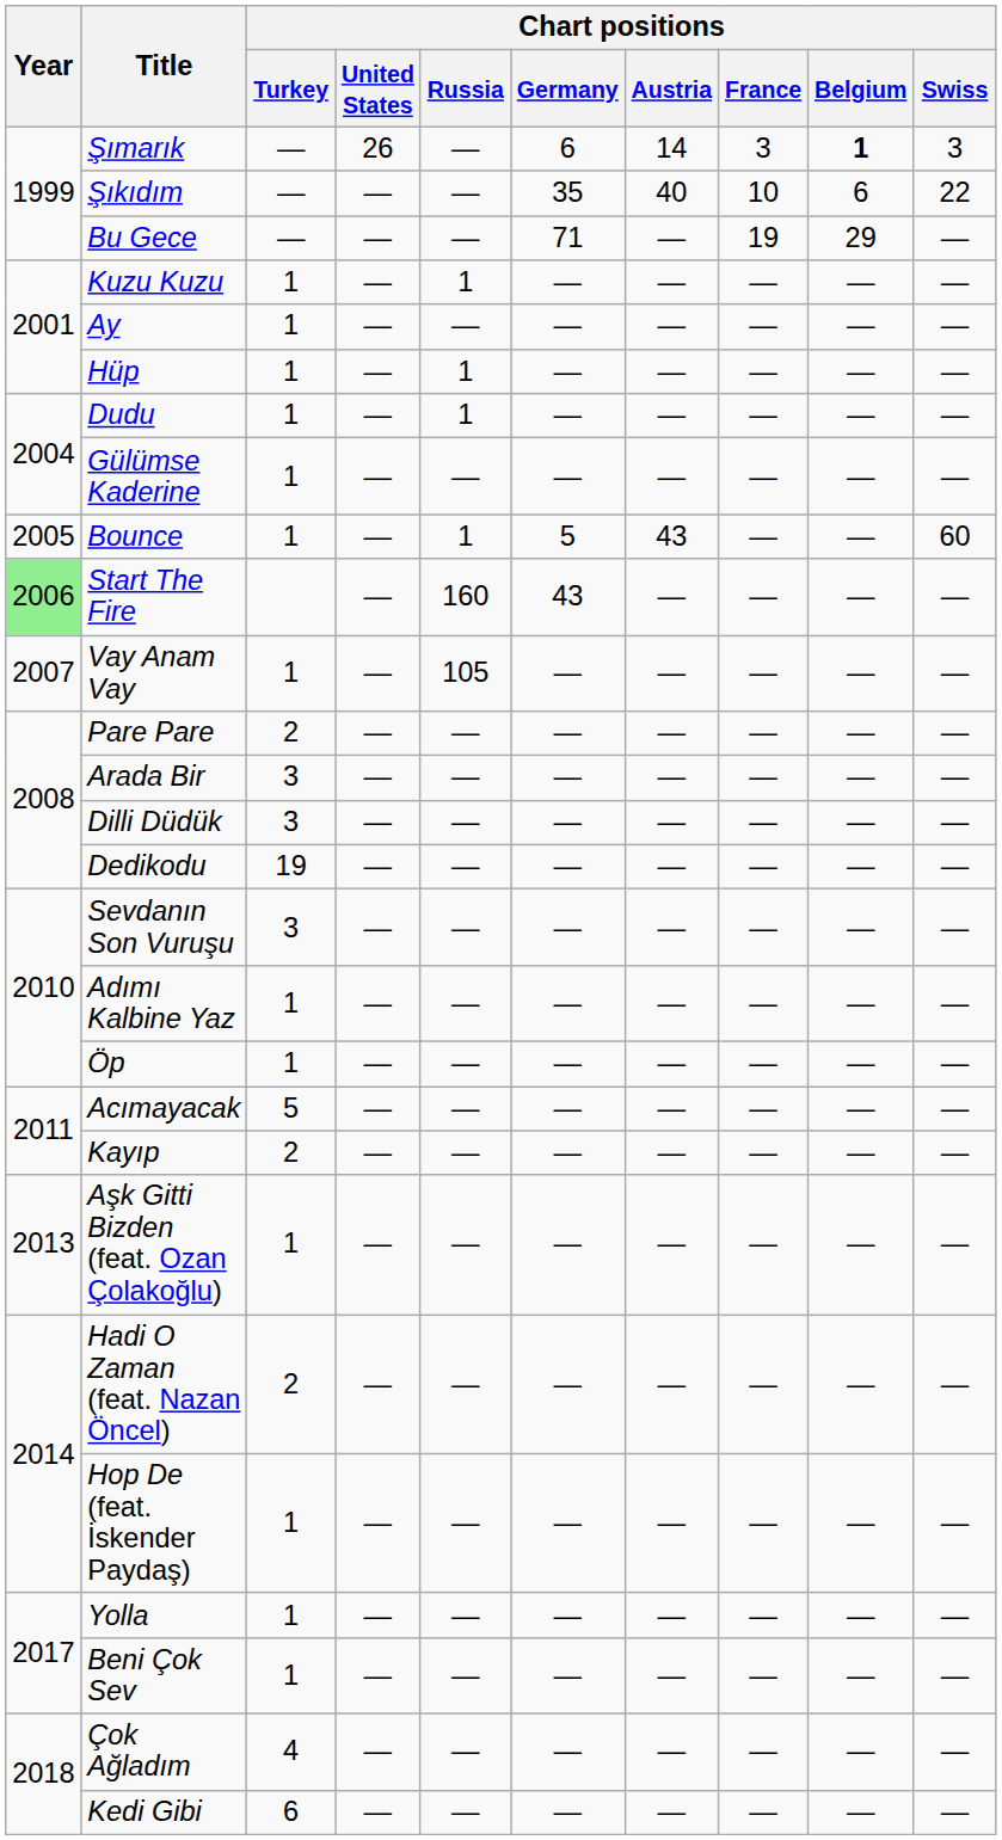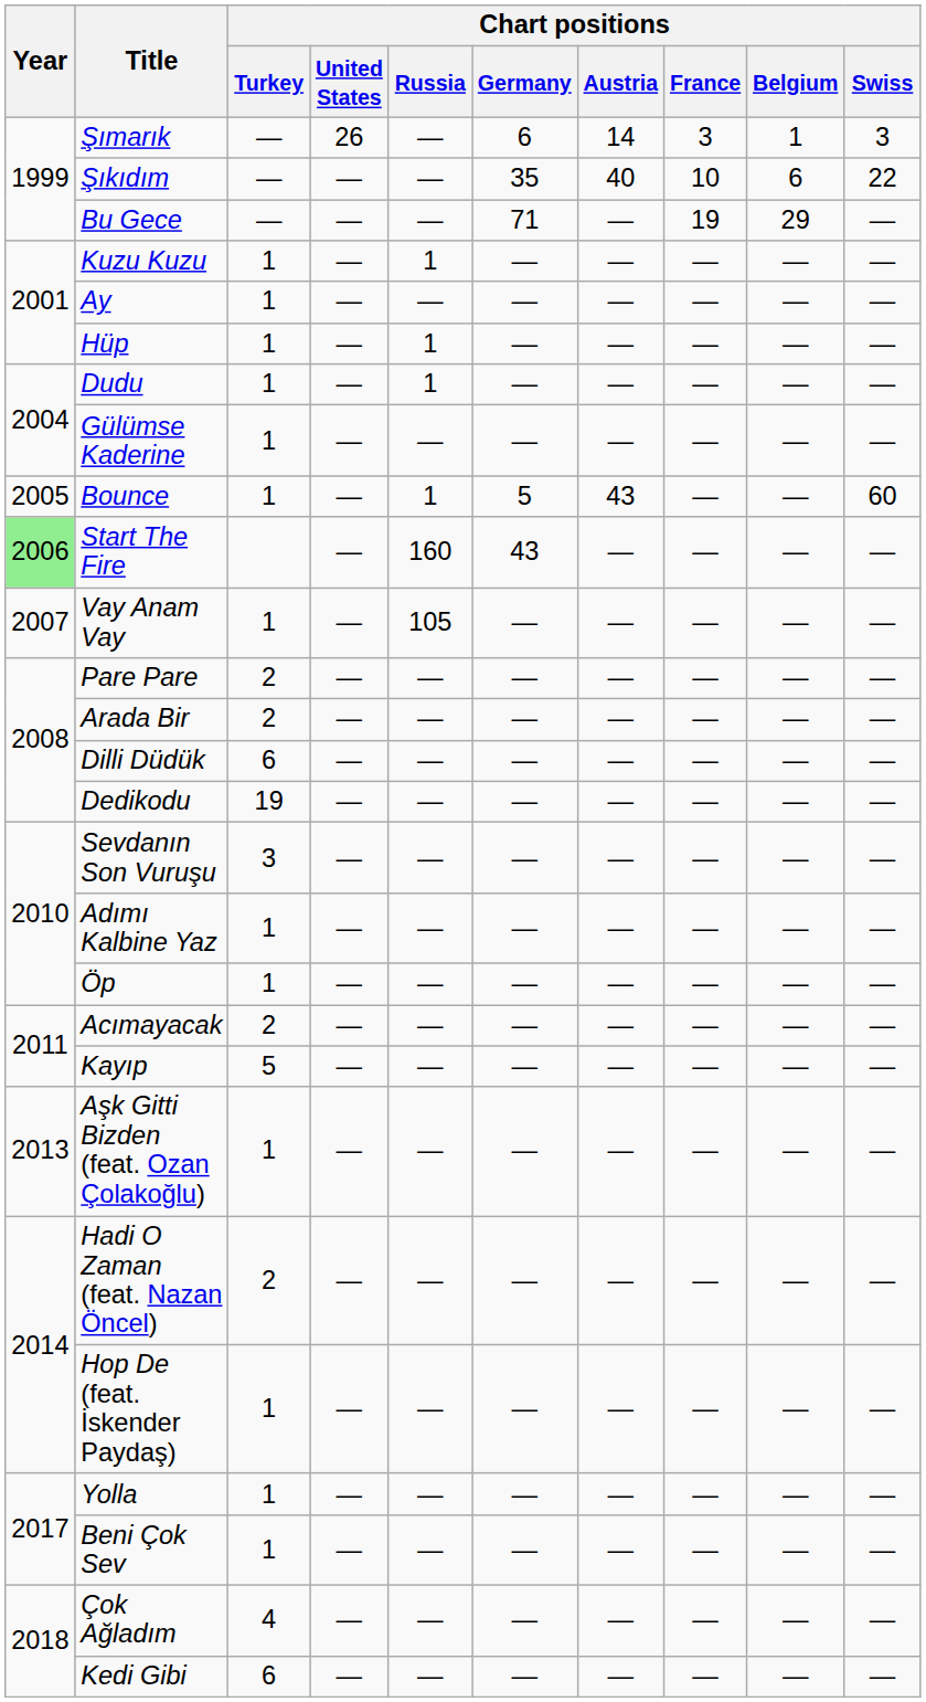Şımarık | Chart positions / Belgium: bold -> normal
Arada Bir | Chart positions / Turkey: 3 -> 2
Dilli Düdük | Chart positions / Turkey: 3 -> 6
Acımayacak | Chart positions / Turkey: 5 -> 2
Kayıp | Chart positions / Turkey: 2 -> 5
